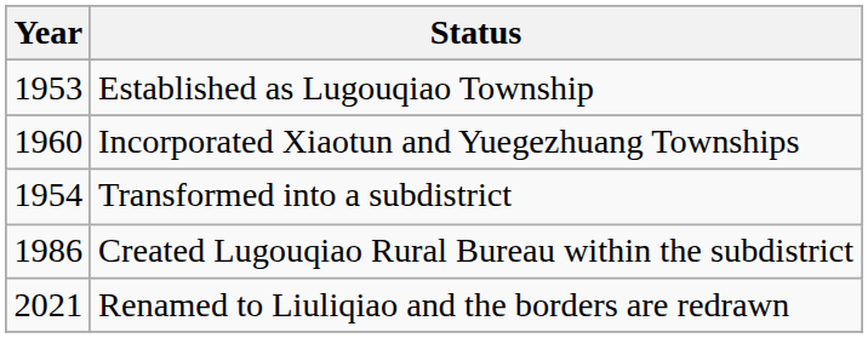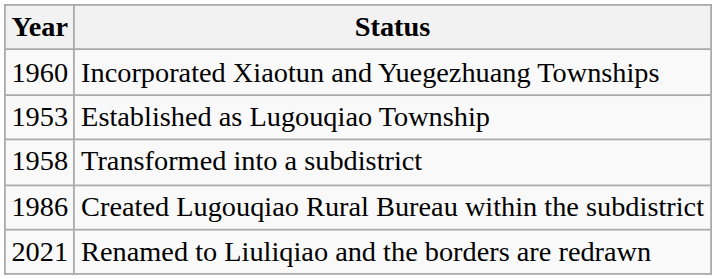rows swapped: Established as Lugouqiao Township <-> Incorporated Xiaotun and Yuegezhuang Townships
Transformed into a subdistrict | Year: 1954 -> 1958
